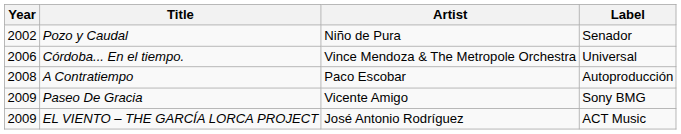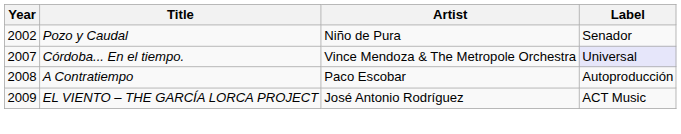Córdoba... En el tiempo. | Year: 2006 -> 2007
Córdoba... En el tiempo. | Label: no background -> lavender background
- row: 2009 | Paseo De Gracia | Vicente Amigo | Sony BMG
